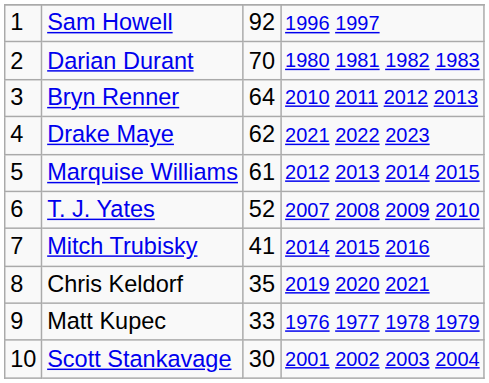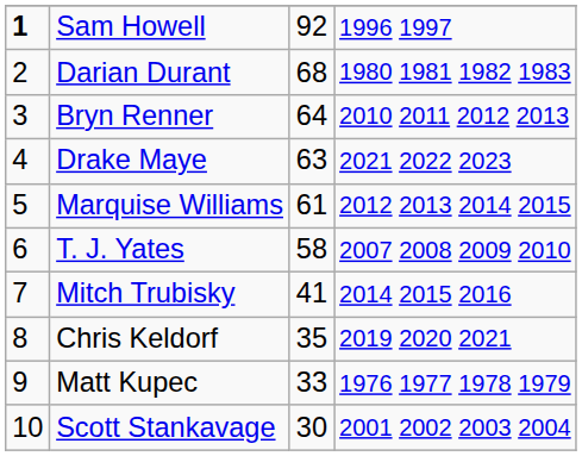Sam Howell | column 1: normal -> bold
Darian Durant | column 3: 70 -> 68
Drake Maye | column 3: 62 -> 63
T. J. Yates | column 3: 52 -> 58
